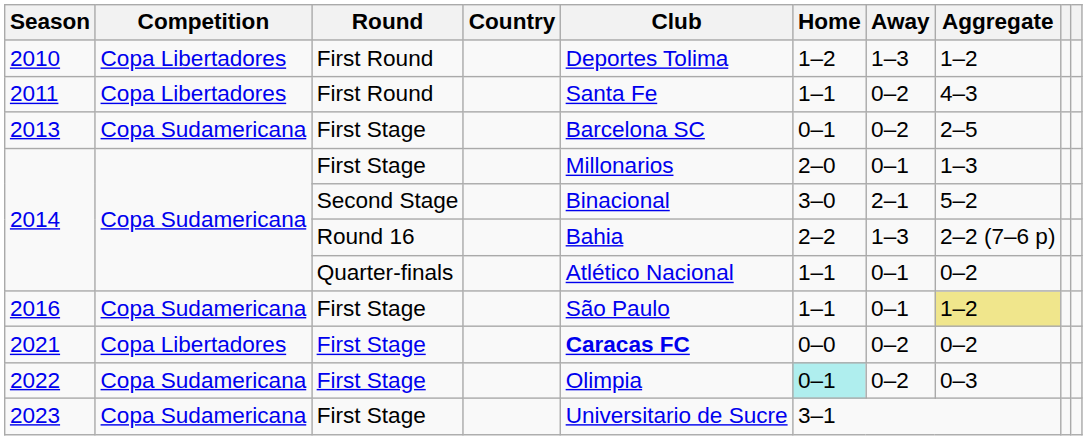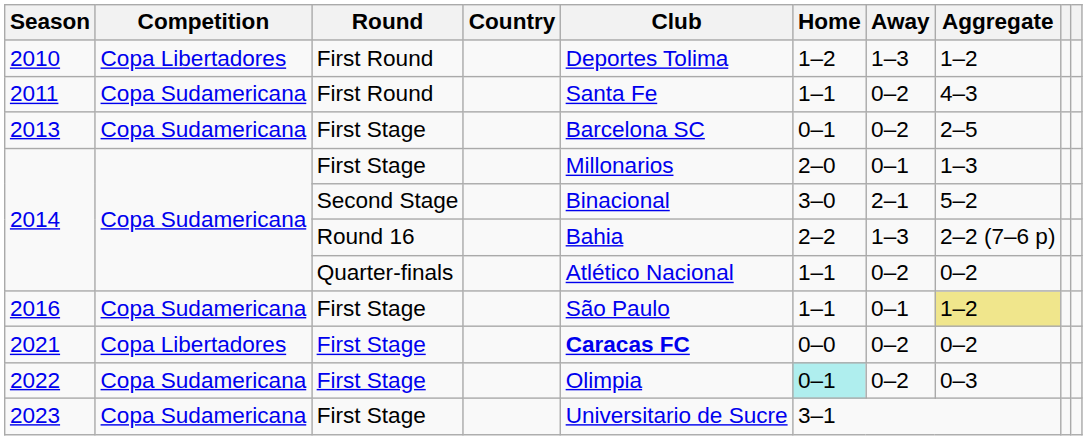2011 | Competition: Copa Libertadores -> Copa Sudamericana
2014 / Quarter-finals | Away: 0–1 -> 0–2
